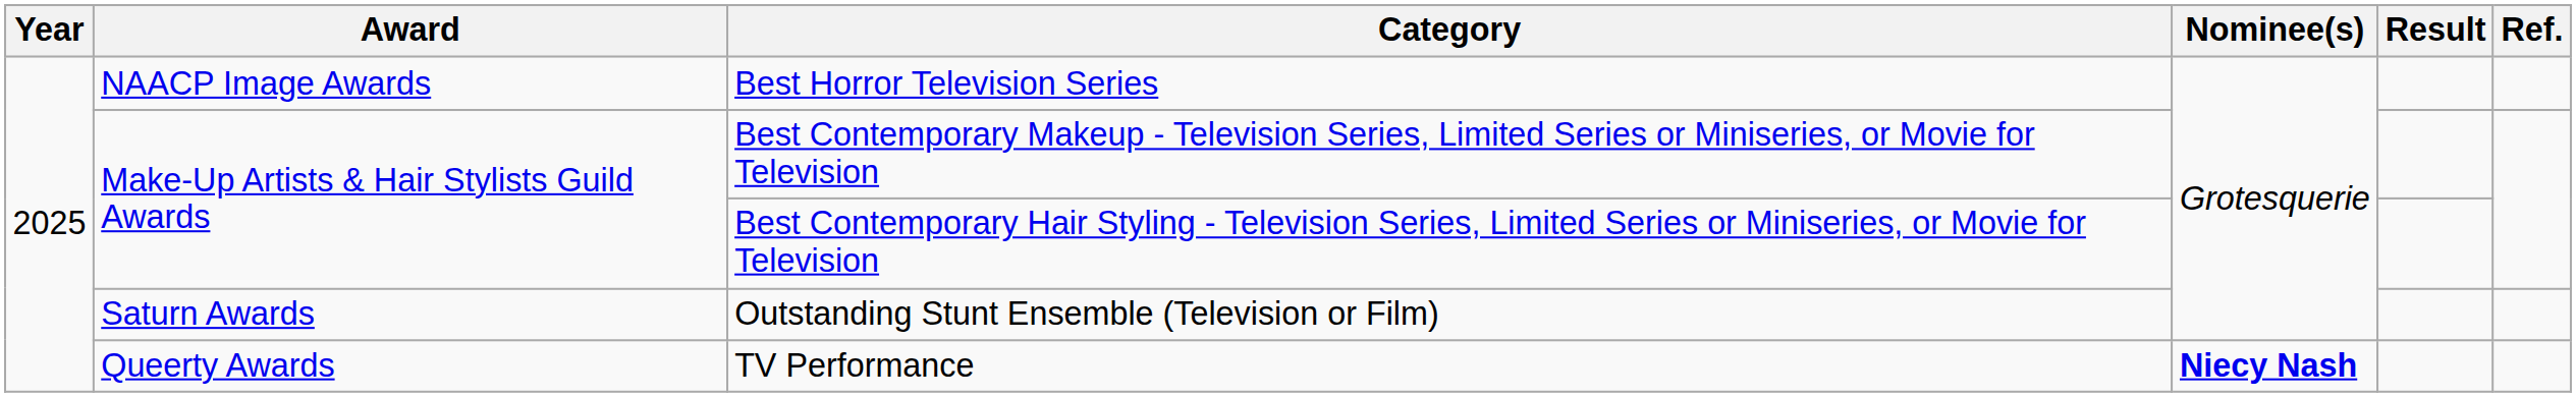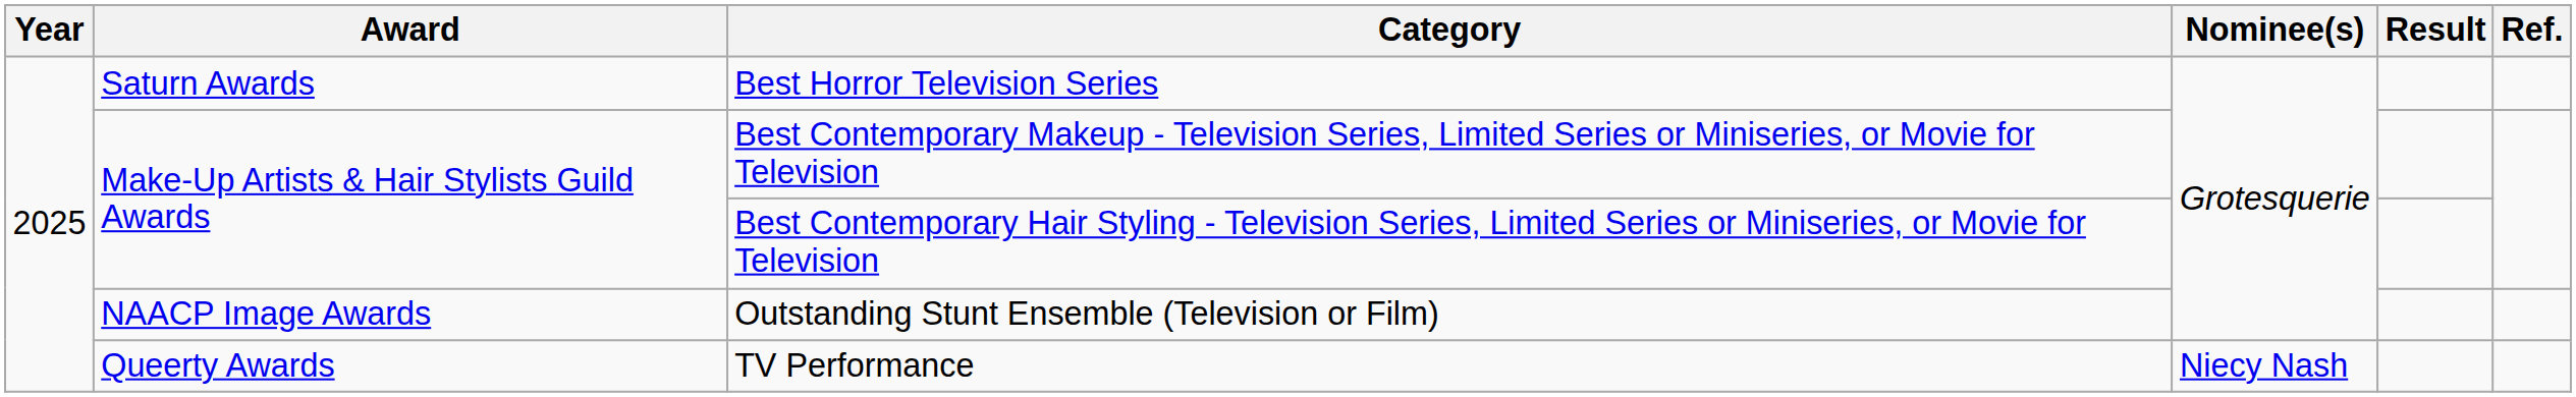Best Horror Television Series | Award: NAACP Image Awards -> Saturn Awards
Outstanding Stunt Ensemble (Television or Film) | Award: Saturn Awards -> NAACP Image Awards
TV Performance | Nominee(s): bold -> normal
